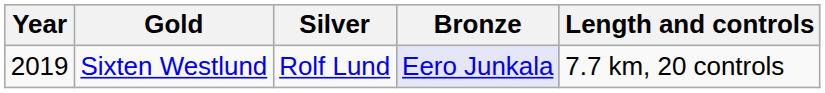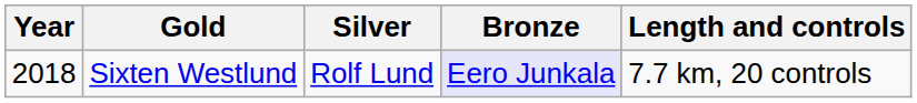Sixten Westlund | Year: 2019 -> 2018
